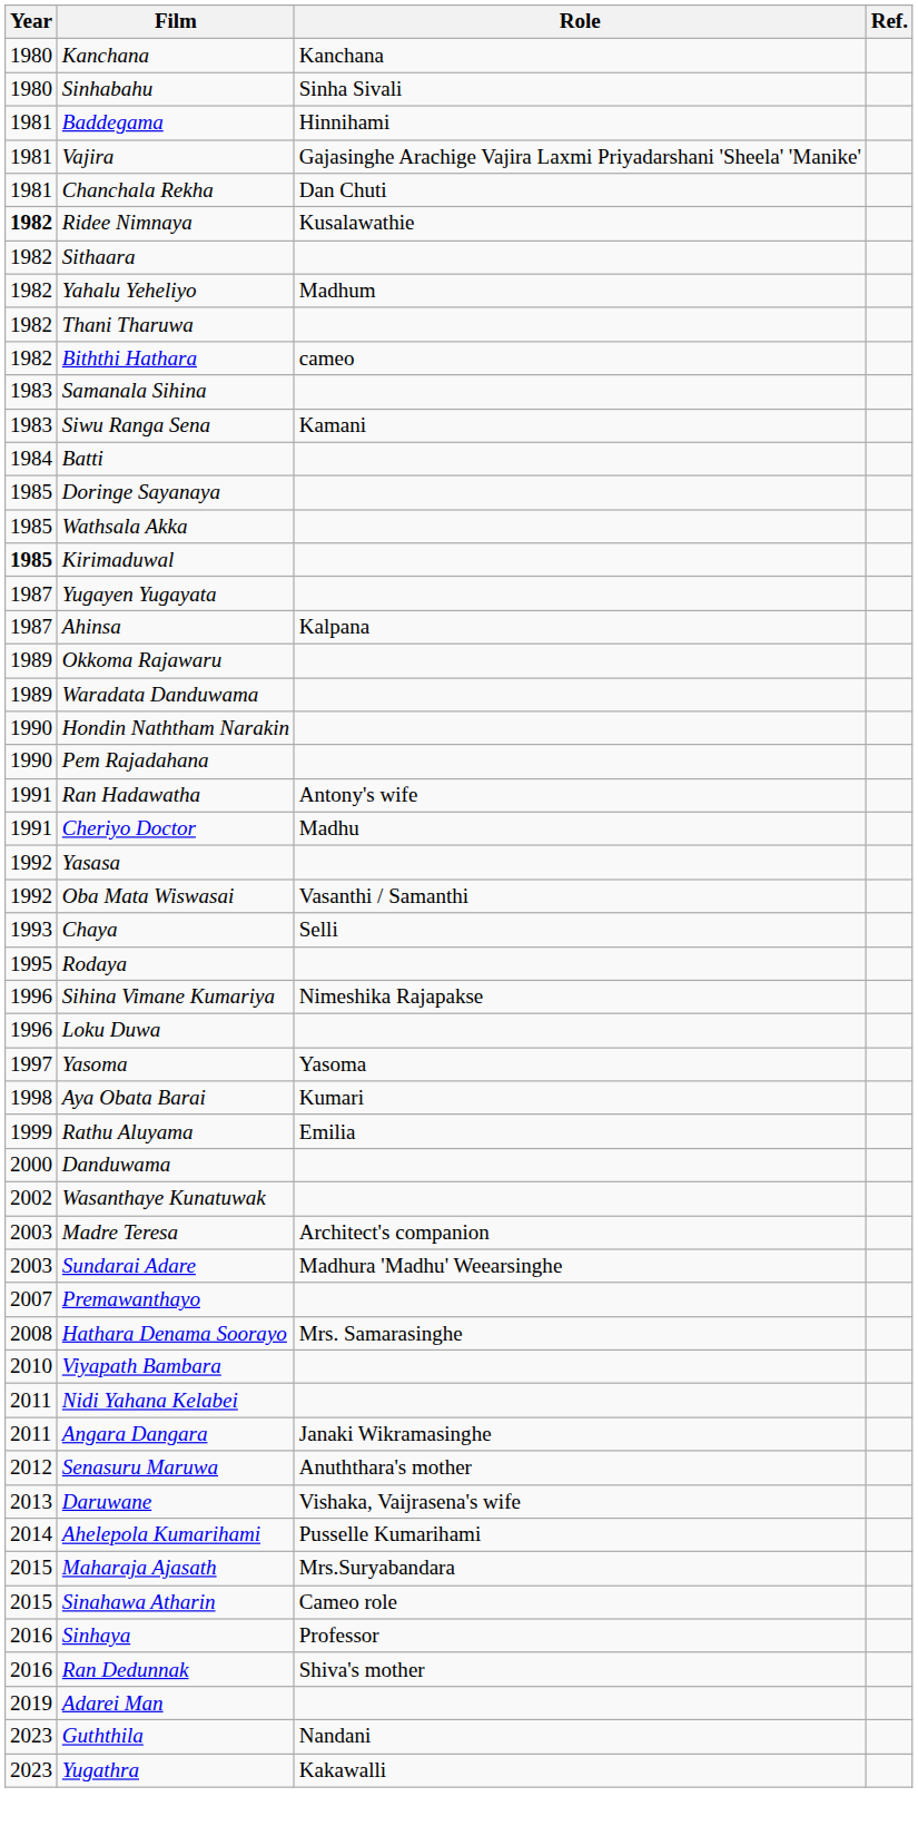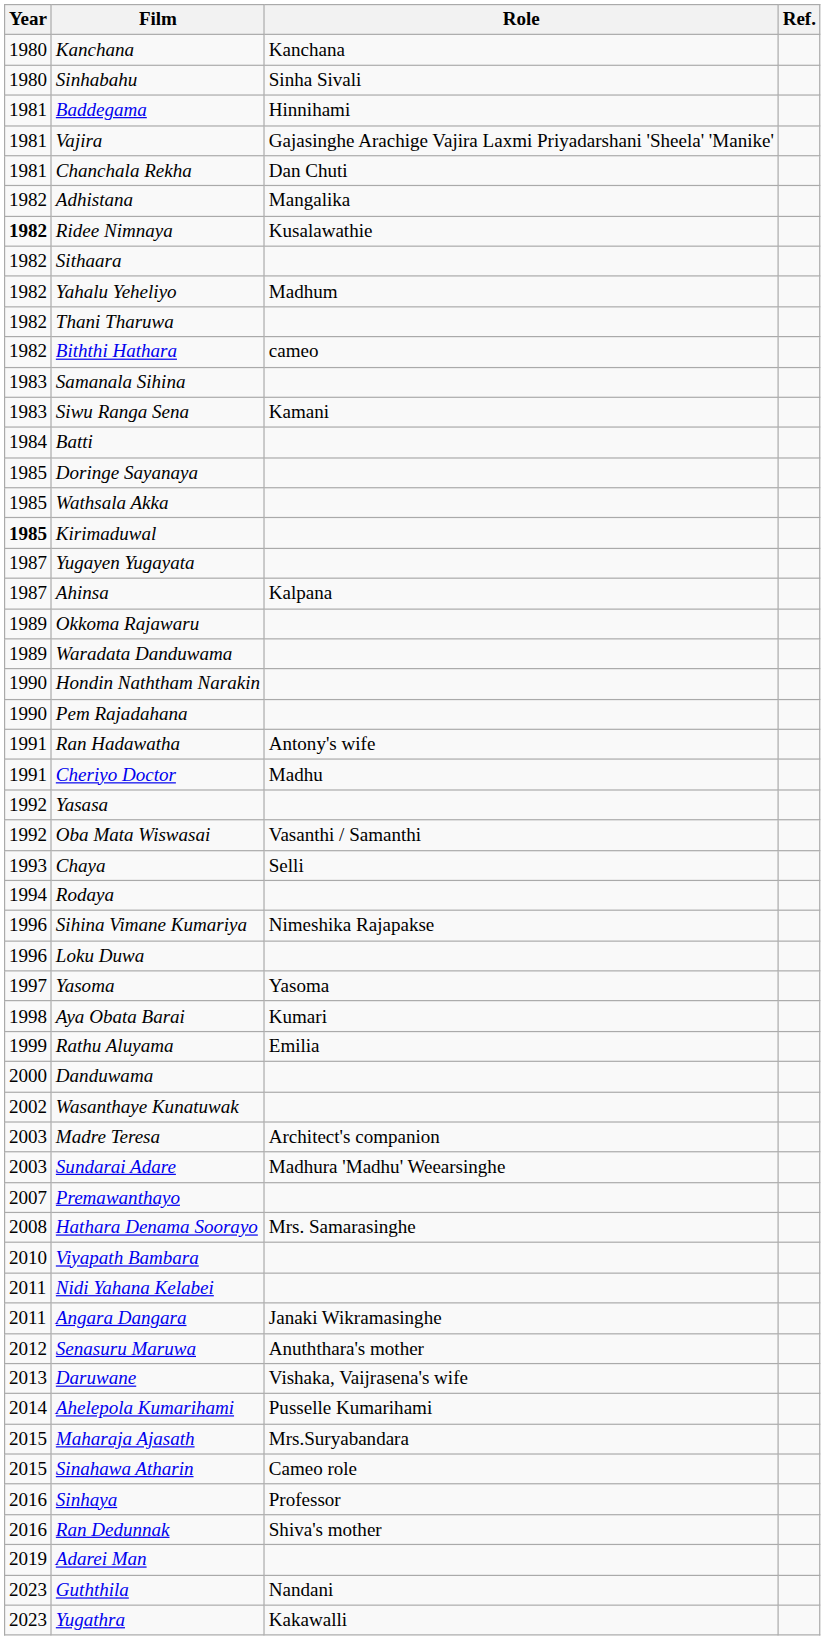+ row: 1982 | Adhistana | Mangalika
Rodaya | Year: 1995 -> 1994
